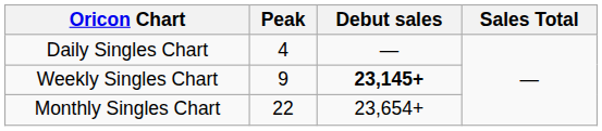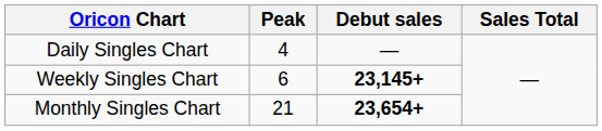Weekly Singles Chart | Peak: 9 -> 6
Monthly Singles Chart | Peak: 22 -> 21
Monthly Singles Chart | Debut sales: normal -> bold
